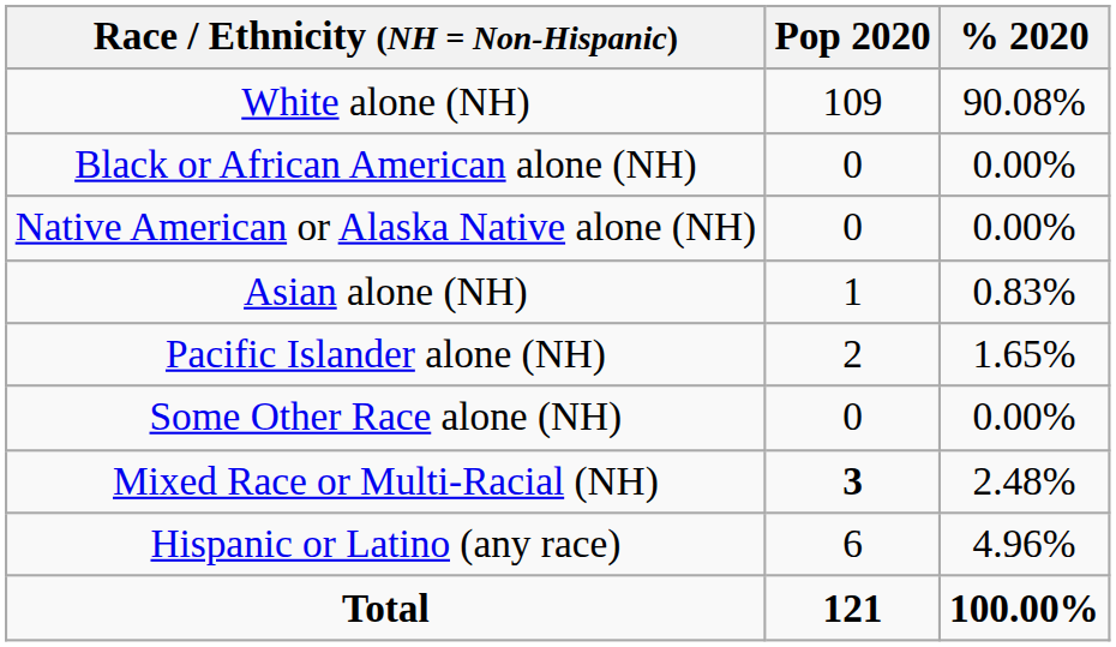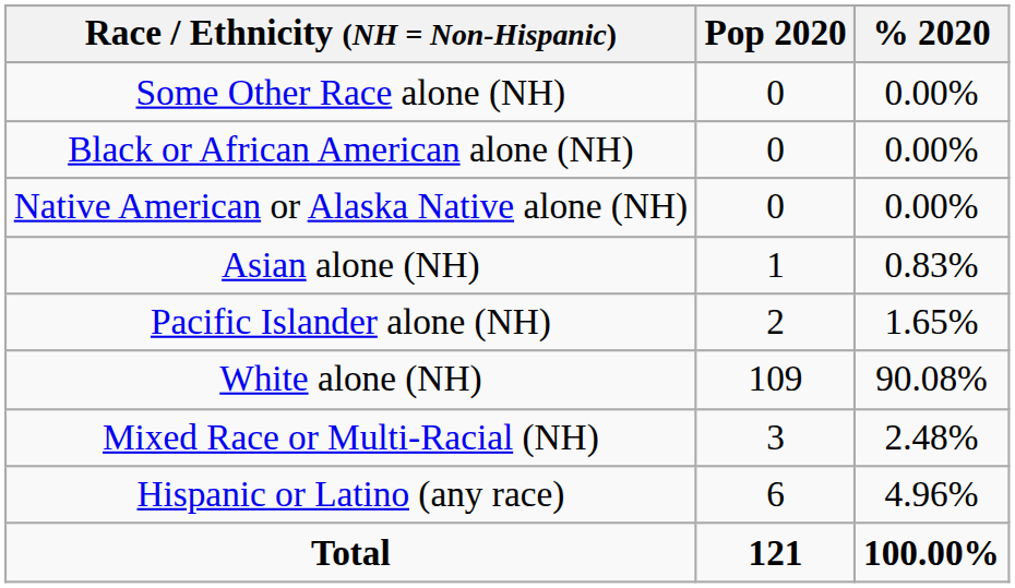rows swapped: White alone (NH) <-> Some Other Race alone (NH)
Mixed Race or Multi-Racial (NH) | Pop 2020: bold -> normal
